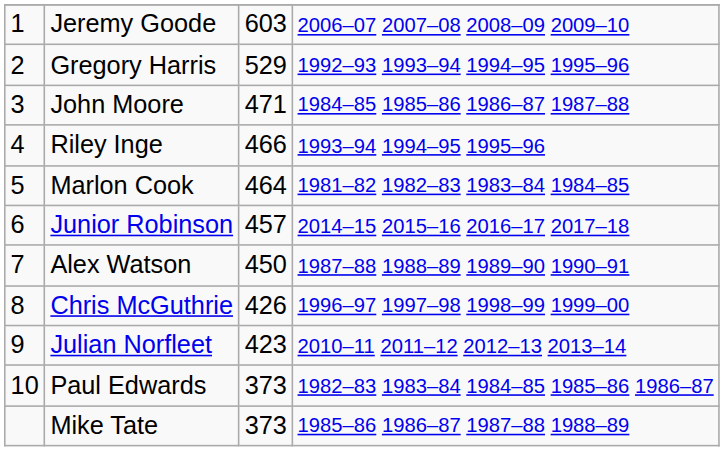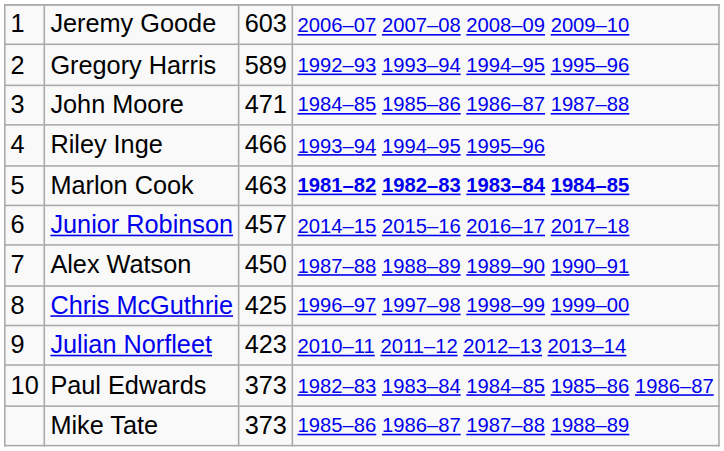Gregory Harris | column 3: 529 -> 589
Marlon Cook | column 3: 464 -> 463
Marlon Cook | column 4: normal -> bold
Chris McGuthrie | column 3: 426 -> 425
